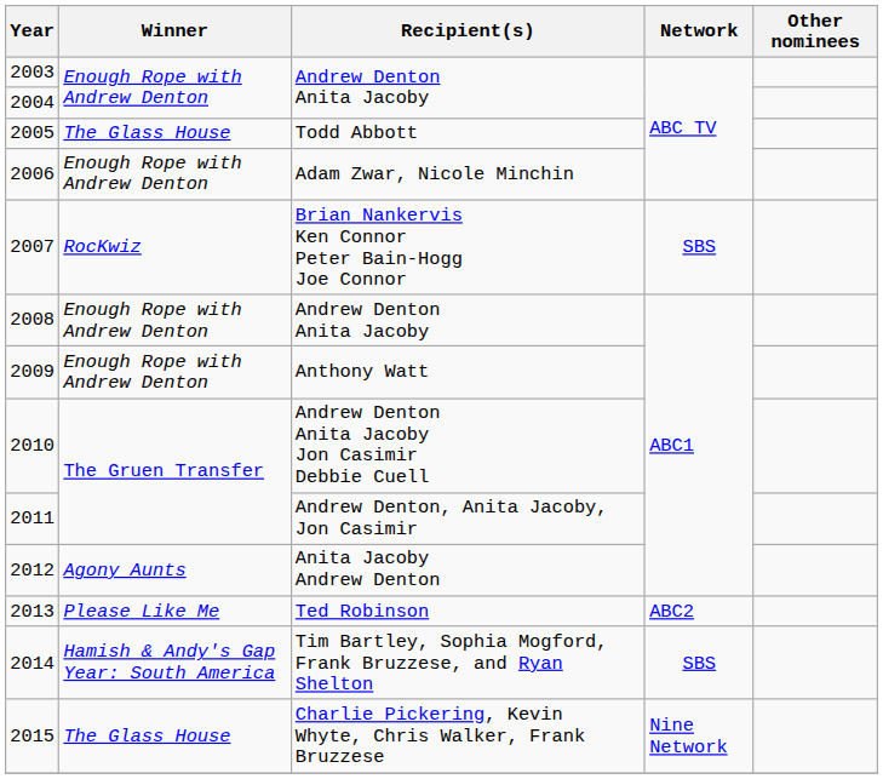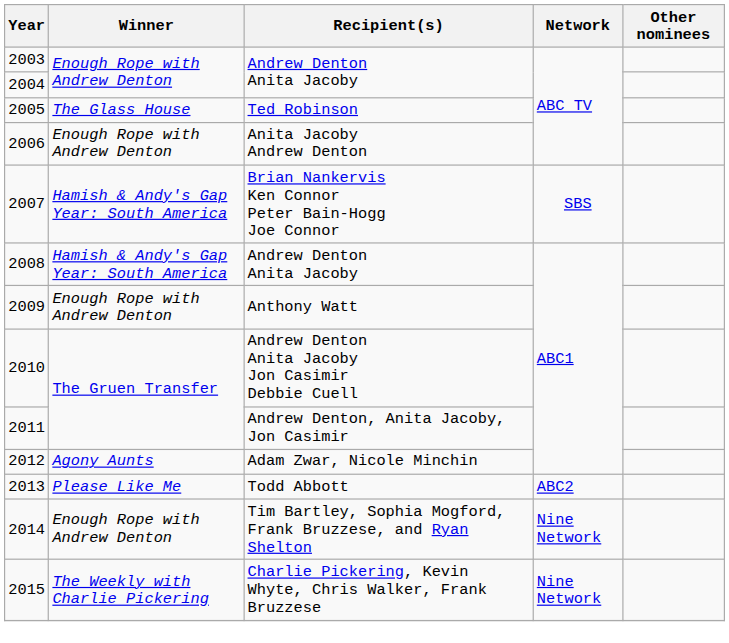2005 | Recipient(s): Todd Abbott -> Ted Robinson
2006 | Recipient(s): Adam Zwar, Nicole Minchin -> Anita Jacoby Andrew Denton
2007 | Winner: RocKwiz -> Hamish & Andy's Gap Year: South America
2008 | Winner: Enough Rope with Andrew Denton -> Hamish & Andy's Gap Year: South America
2012 | Recipient(s): Anita Jacoby Andrew Denton -> Adam Zwar, Nicole Minchin
2013 | Recipient(s): Ted Robinson -> Todd Abbott
2014 | Winner: Hamish & Andy's Gap Year: South America -> Enough Rope with Andrew Denton
2014 | Network: SBS -> Nine Network
2015 | Winner: The Glass House -> The Weekly with Charlie Pickering
